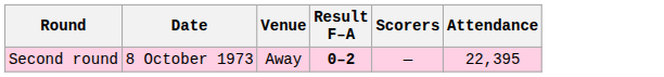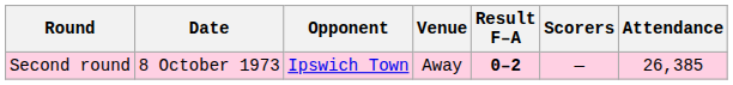+ column: Opponent | Ipswich Town
Second round | Attendance: 22,395 -> 26,385
